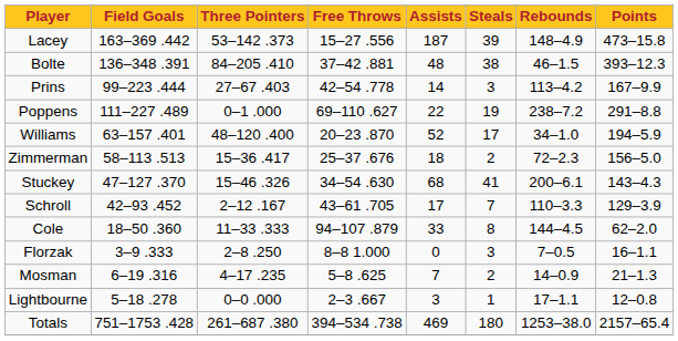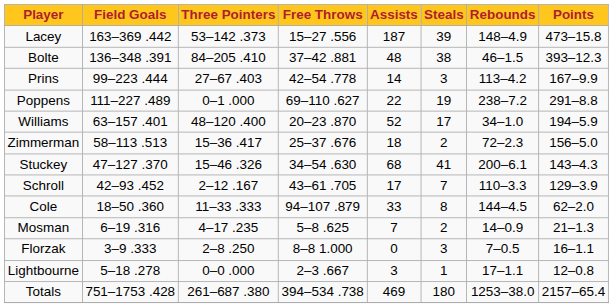rows swapped: Mosman <-> Florzak
